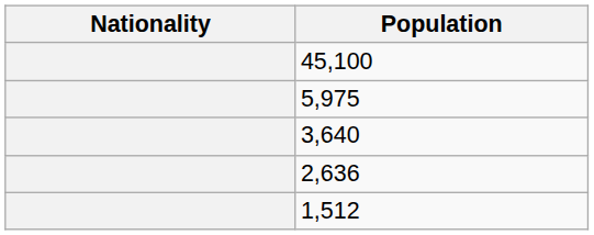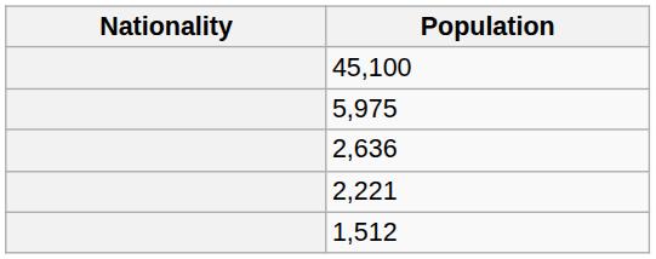- row: 3,640
+ row: 2,221
